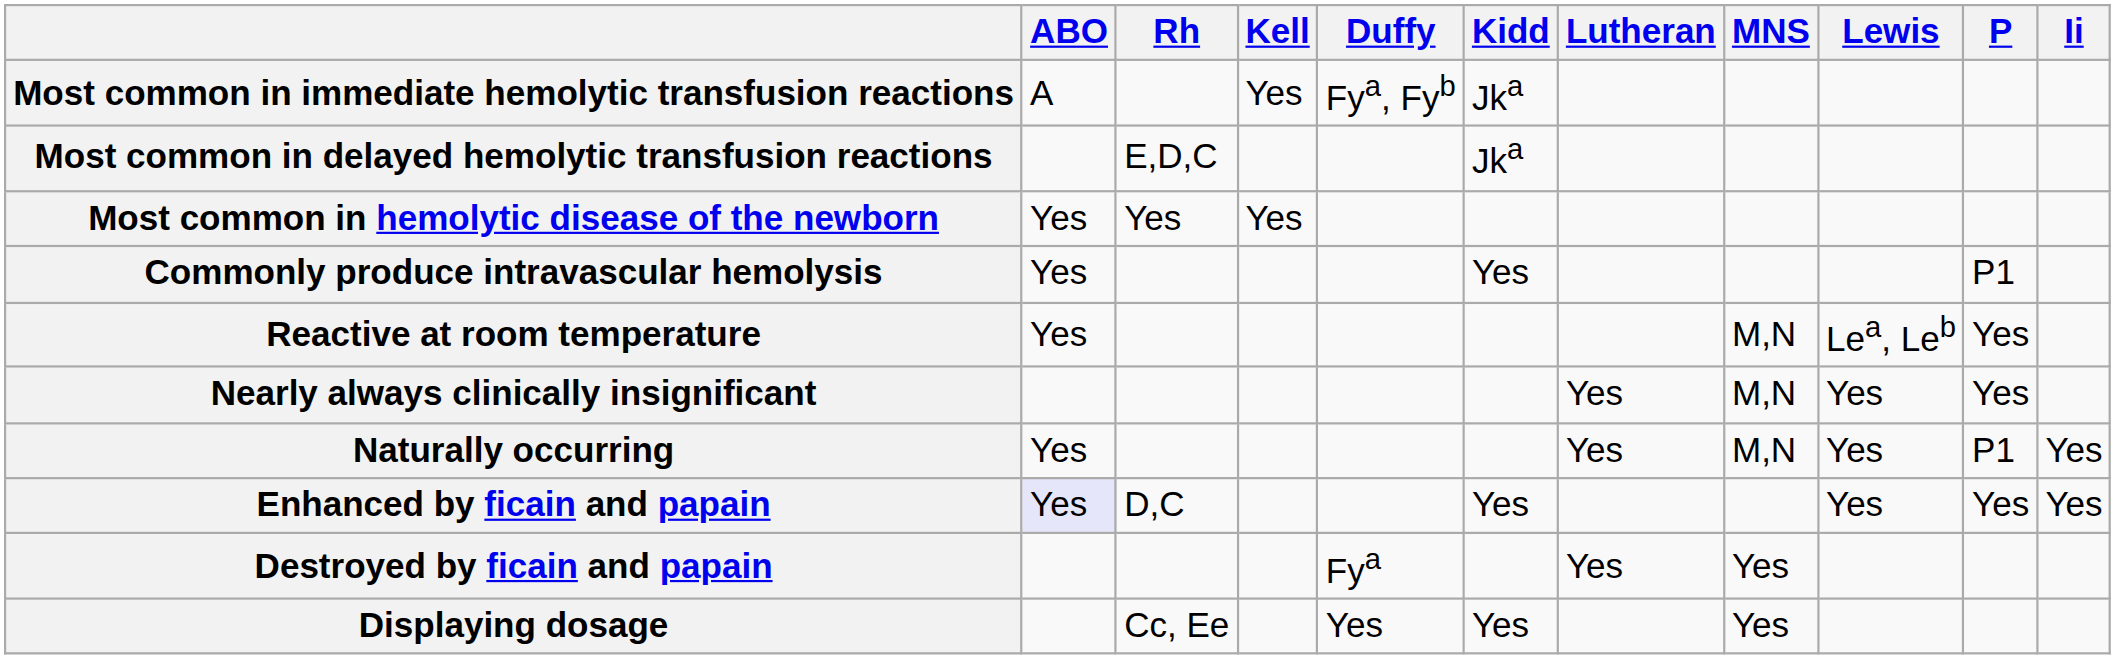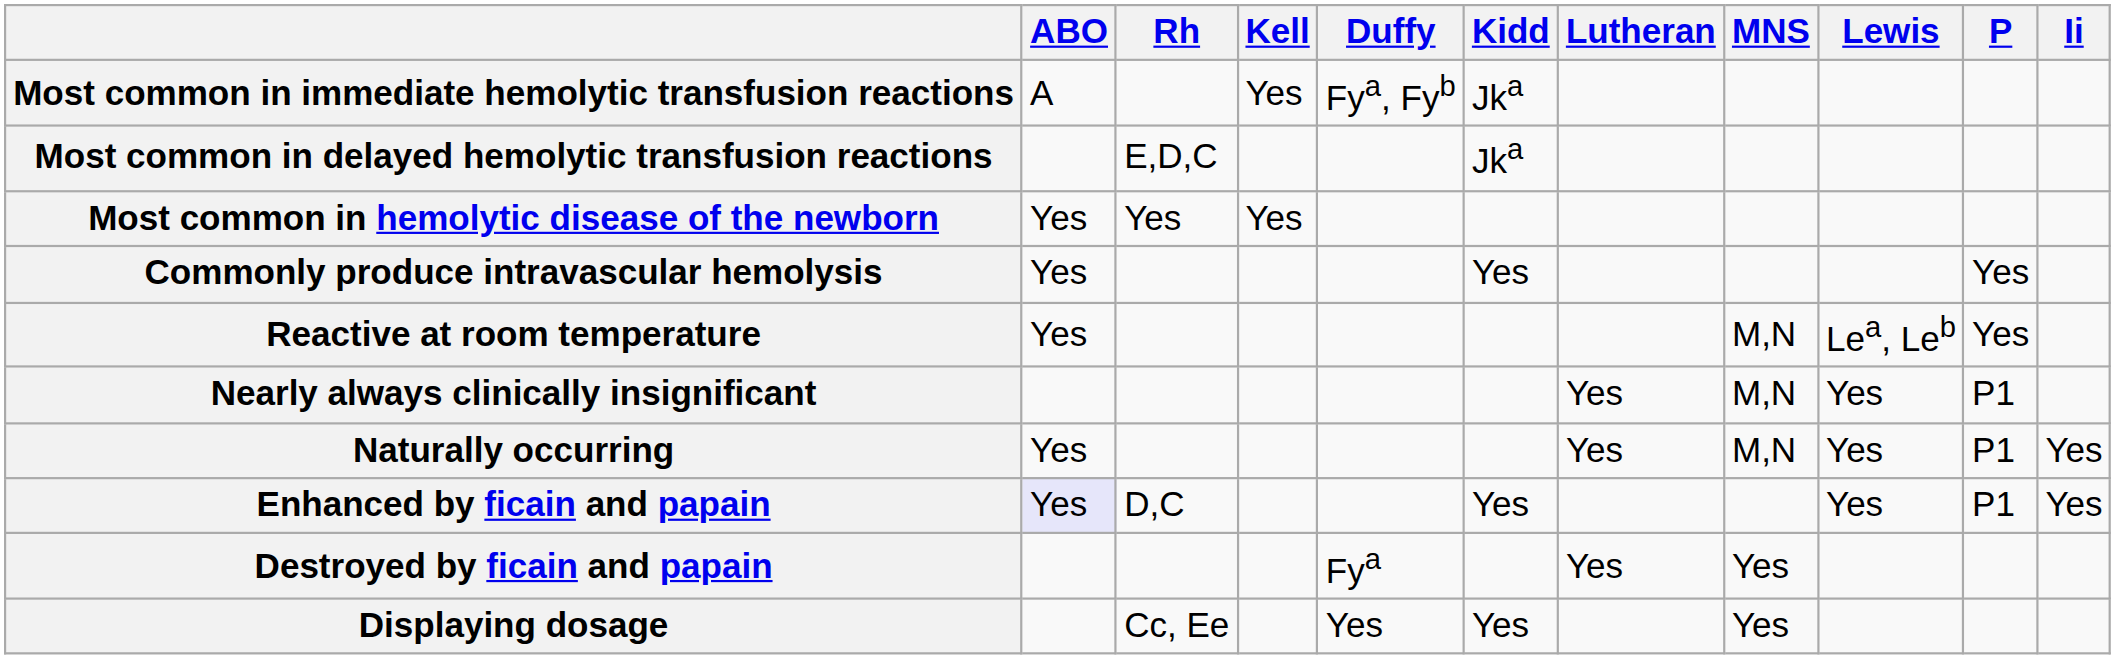Commonly produce intravascular hemolysis | P: P1 -> Yes
Nearly always clinically insignificant | P: Yes -> P1
Enhanced by ficain and papain | P: Yes -> P1
